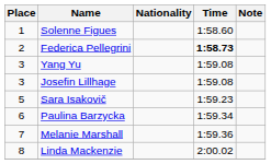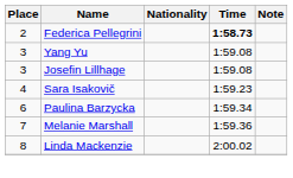- row: 1 | Solenne Figues | 1:58.60
Sara Isakovič | Place: 5 -> 4
